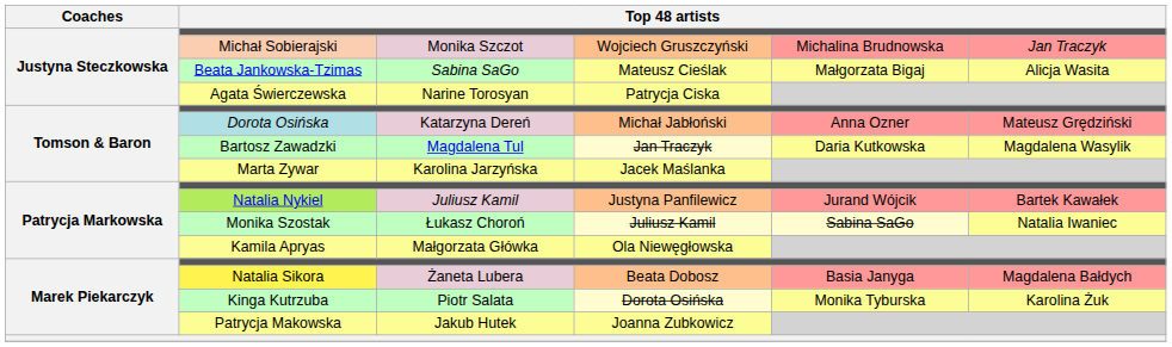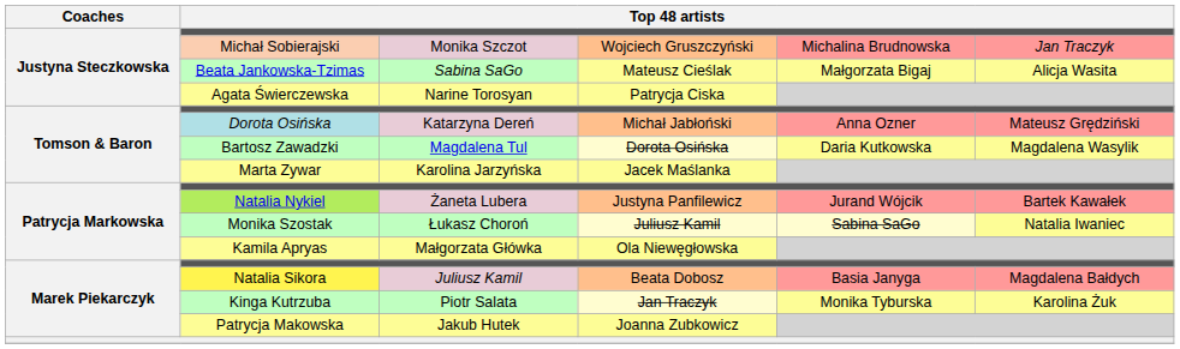Bartosz Zawadzki | column 4: Jan Traczyk -> Dorota Osińska
Natalia Nykiel | column 3: Juliusz Kamil -> Żaneta Lubera
Natalia Sikora | column 3: Żaneta Lubera -> Juliusz Kamil
Kinga Kutrzuba | column 4: Dorota Osińska -> Jan Traczyk
